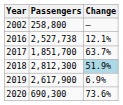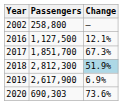2016 | Passengers: 2,527,738 -> 1,127,500
2017 | Change: 63.7% -> 67.3%
2020 | Passengers: 690,300 -> 690,303
